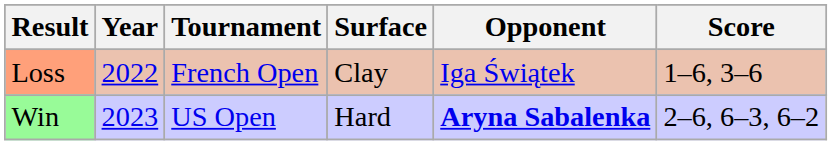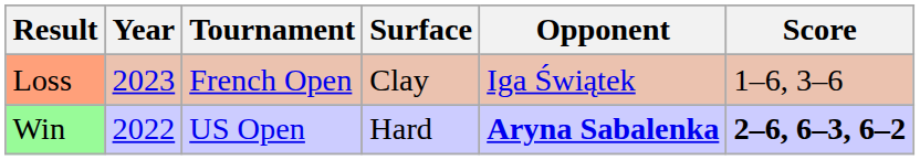Loss | Year: 2022 -> 2023
Win | Year: 2023 -> 2022
Win | Score: normal -> bold
